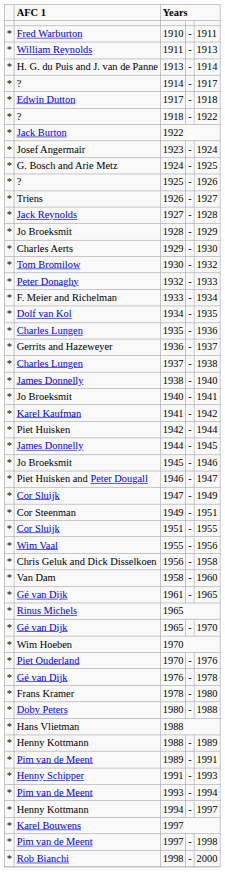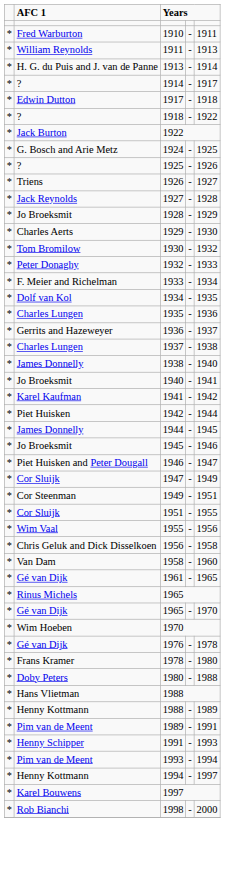- row: * | Josef Angermair | 1923 | - | 1924
- row: * | Piet Ouderland | 1970 | - | 1976
- row: * | Pim van de Meent | 1997 | - | 1998
